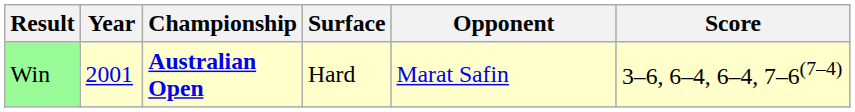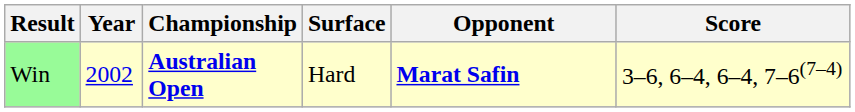Win | Year: 2001 -> 2002
Win | Opponent: normal -> bold
